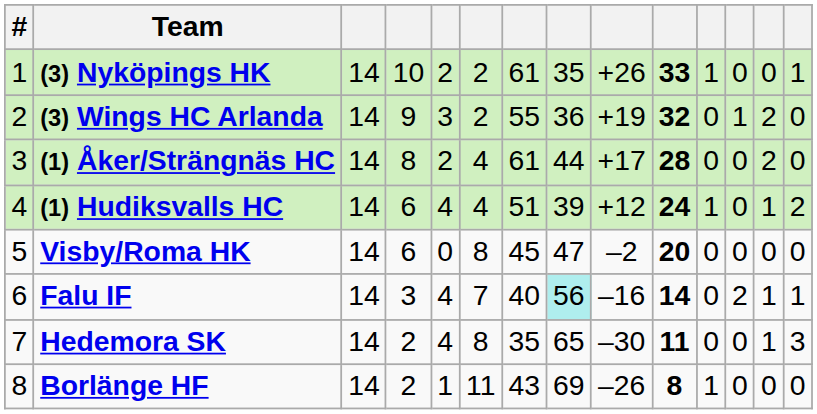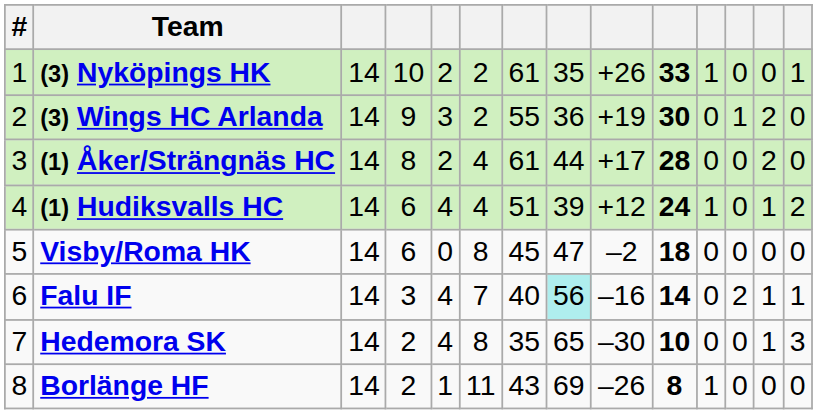(3) Wings HC Arlanda | column 10: 32 -> 30
Visby/Roma HK | column 10: 20 -> 18
Hedemora SK | column 10: 11 -> 10
